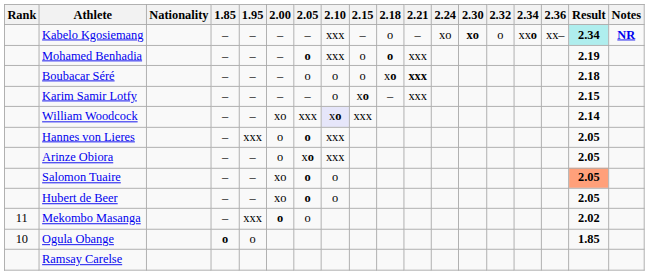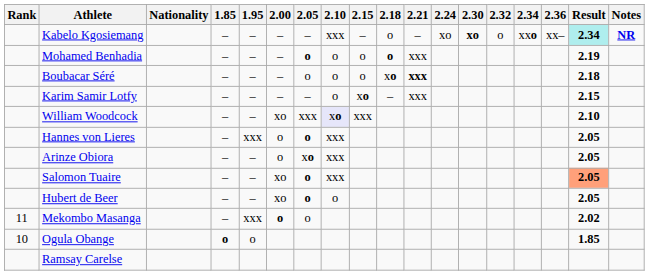Mohamed Benhadia | 2.10: xxx -> o
William Woodcock | Result: 2.14 -> 2.10
Salomon Tuaire | 2.10: o -> xxx
